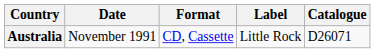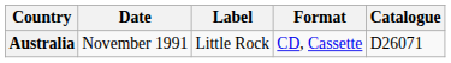columns swapped: Format <-> Label
